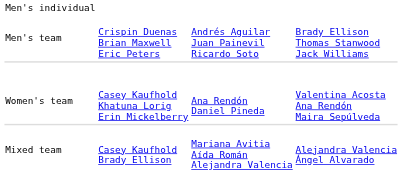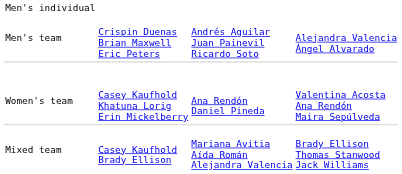Men's team | column 4: Brady Ellison Thomas Stanwood Jack Williams -> Alejandra Valencia Ángel Alvarado
Mixed team | column 4: Alejandra Valencia Ángel Alvarado -> Brady Ellison Thomas Stanwood Jack Williams
